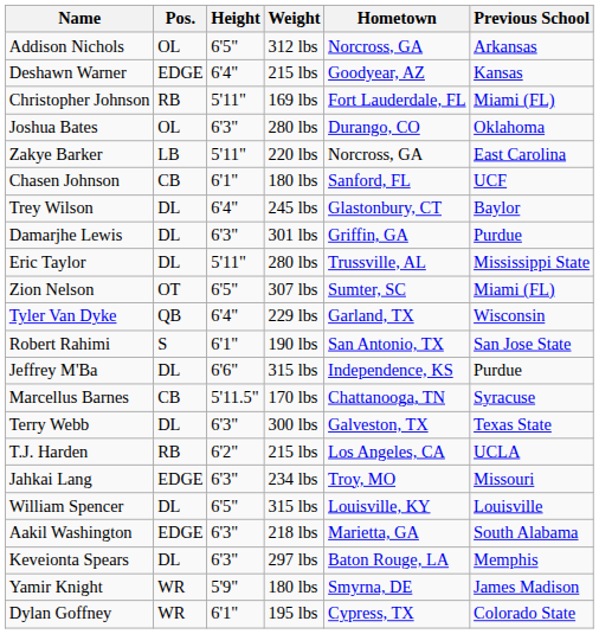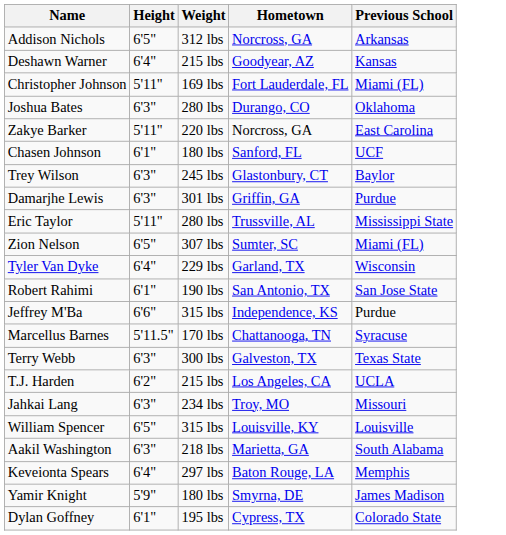- column: Pos. | OL | EDGE | RB | OL | LB | CB | DL | DL | DL | OT | QB | S | DL | CB | DL | RB | EDGE | DL | EDGE | DL | WR | WR
Trey Wilson | Height: 6'4" -> 6'3"
Keveionta Spears | Height: 6'3" -> 6'4"
